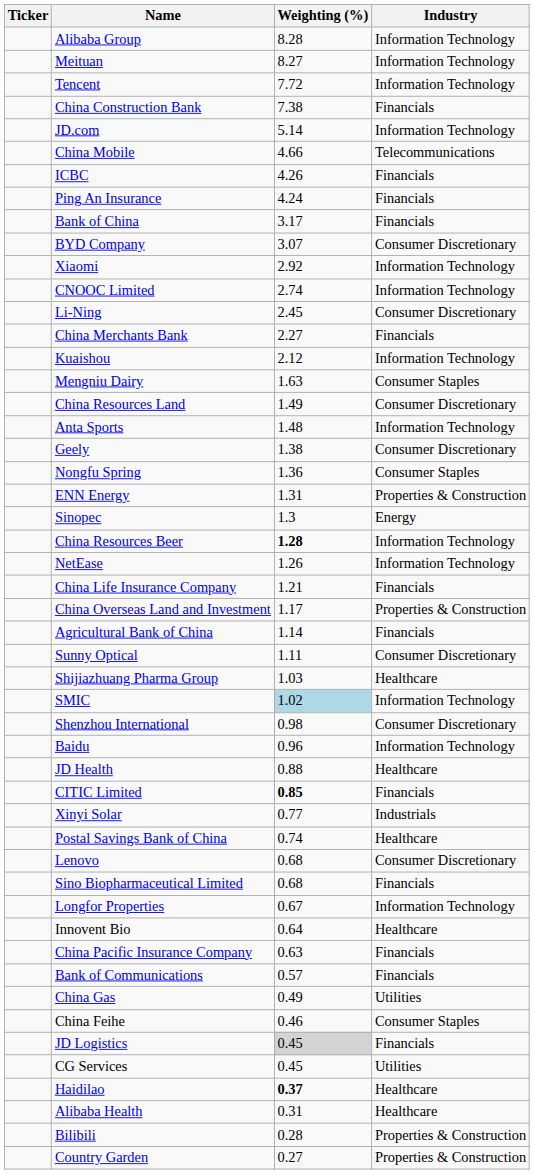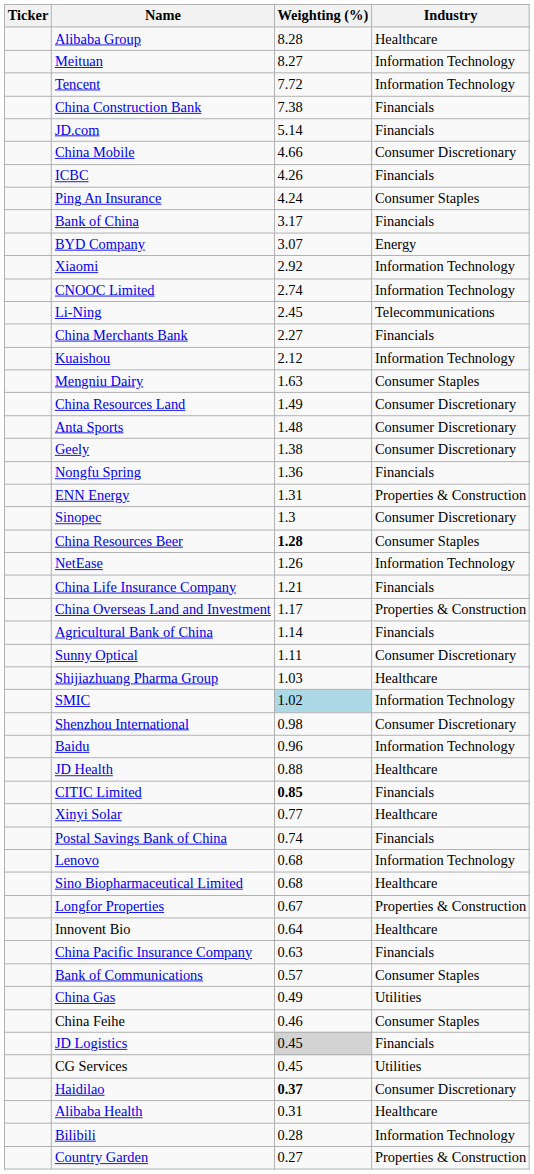Alibaba Group | Industry: Information Technology -> Healthcare
JD.com | Industry: Information Technology -> Financials
China Mobile | Industry: Telecommunications -> Consumer Discretionary
Ping An Insurance | Industry: Financials -> Consumer Staples
BYD Company | Industry: Consumer Discretionary -> Energy
Li-Ning | Industry: Consumer Discretionary -> Telecommunications
Anta Sports | Industry: Information Technology -> Consumer Discretionary
Nongfu Spring | Industry: Consumer Staples -> Financials
Sinopec | Industry: Energy -> Consumer Discretionary
China Resources Beer | Industry: Information Technology -> Consumer Staples
Xinyi Solar | Industry: Industrials -> Healthcare
Postal Savings Bank of China | Industry: Healthcare -> Financials
Lenovo | Industry: Consumer Discretionary -> Information Technology
Sino Biopharmaceutical Limited | Industry: Financials -> Healthcare
Longfor Properties | Industry: Information Technology -> Properties & Construction
Bank of Communications | Industry: Financials -> Consumer Staples
Haidilao | Industry: Healthcare -> Consumer Discretionary
Bilibili | Industry: Properties & Construction -> Information Technology
